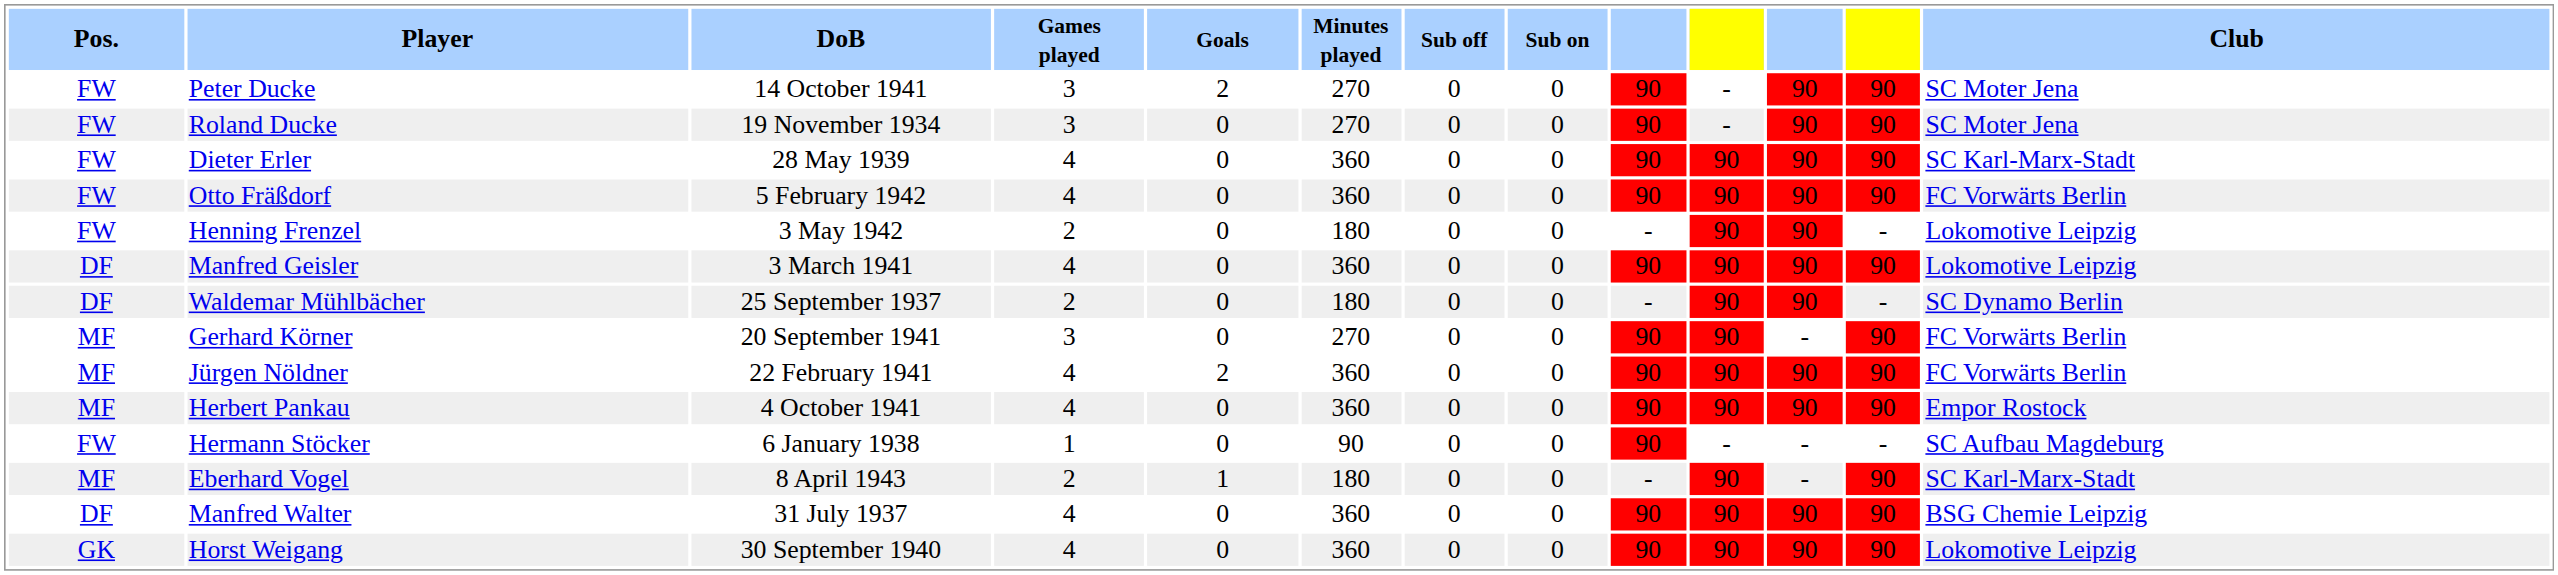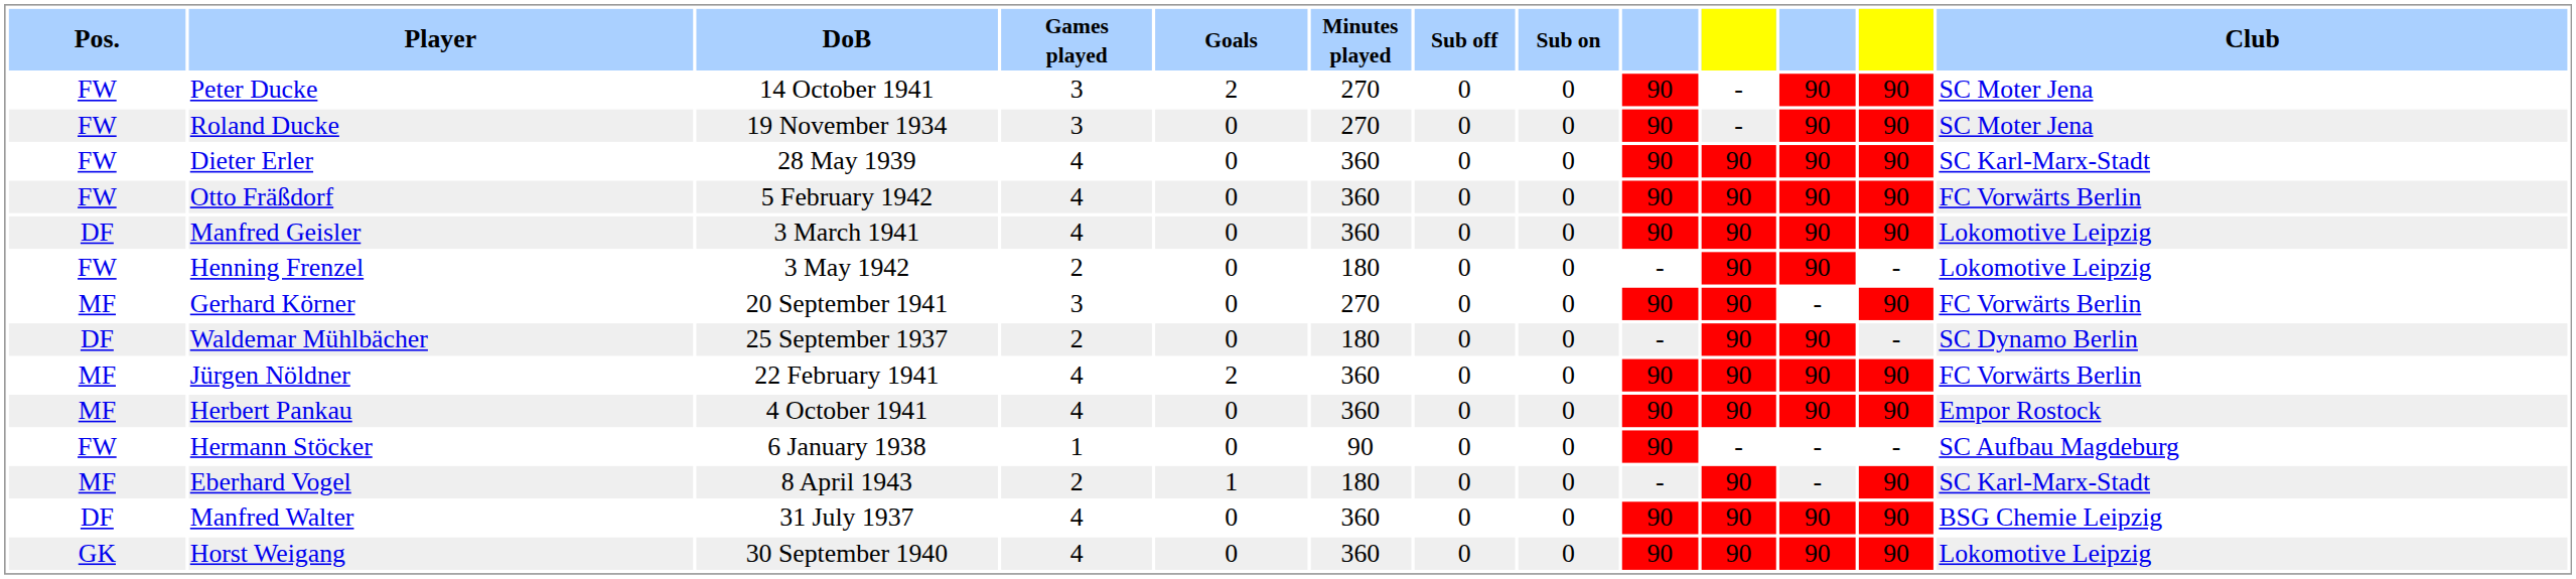rows swapped: Henning Frenzel <-> Manfred Geisler
rows swapped: Gerhard Körner <-> Waldemar Mühlbächer
